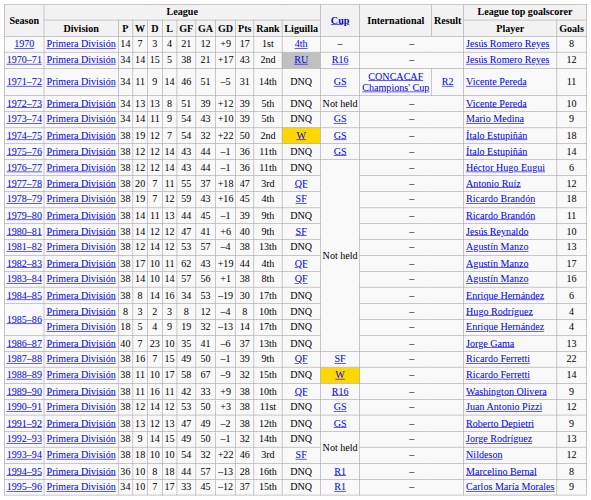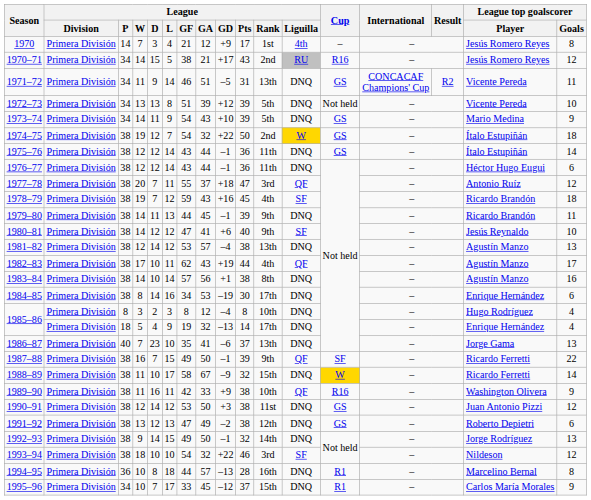1971–72 | League / Rank: 14th -> 13th
1983–84 | League / Liguilla: QF -> DNQ
1991–92 | League top goalscorer / Goals: 9 -> 6
